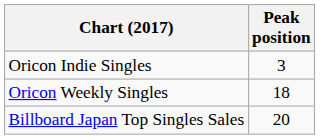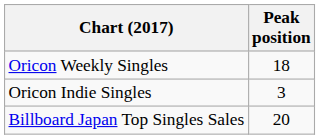rows swapped: Oricon Weekly Singles <-> Oricon Indie Singles
